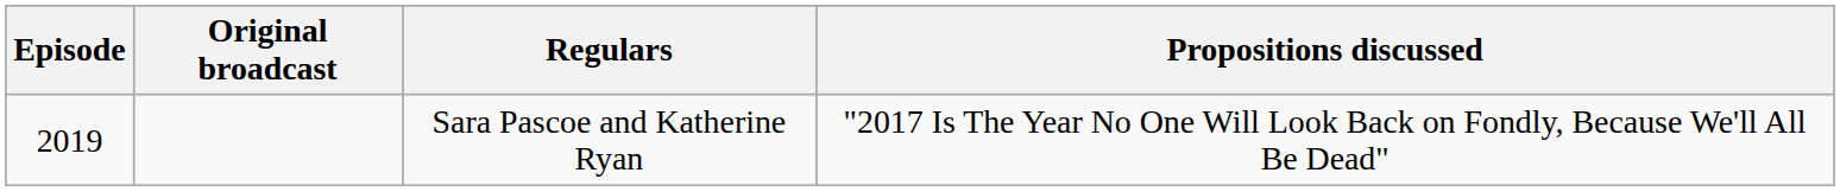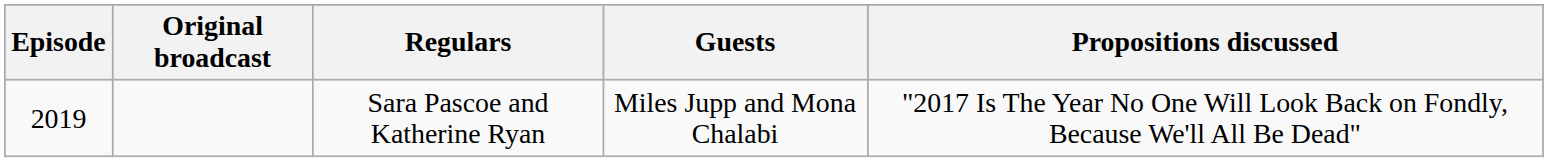+ column: Guests | Miles Jupp and Mona Chalabi
